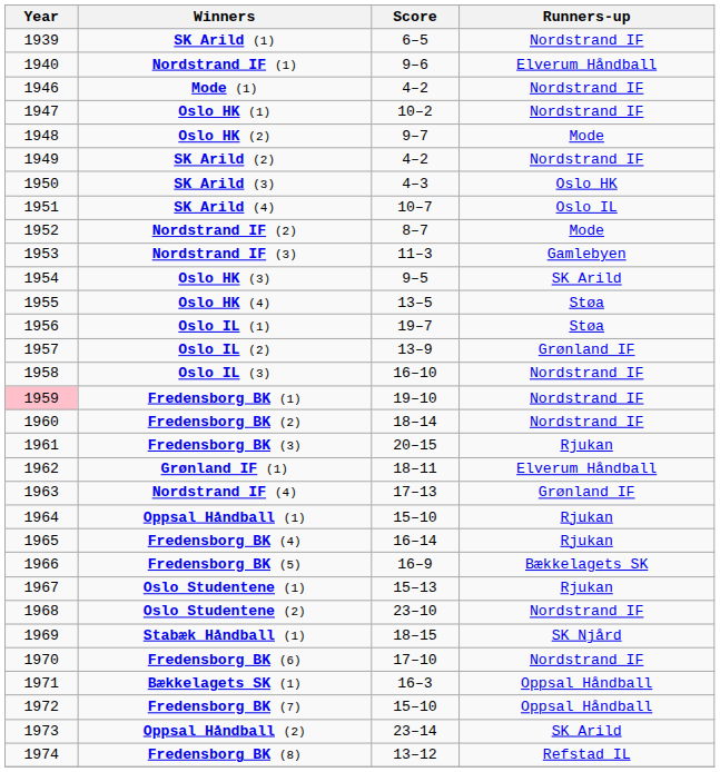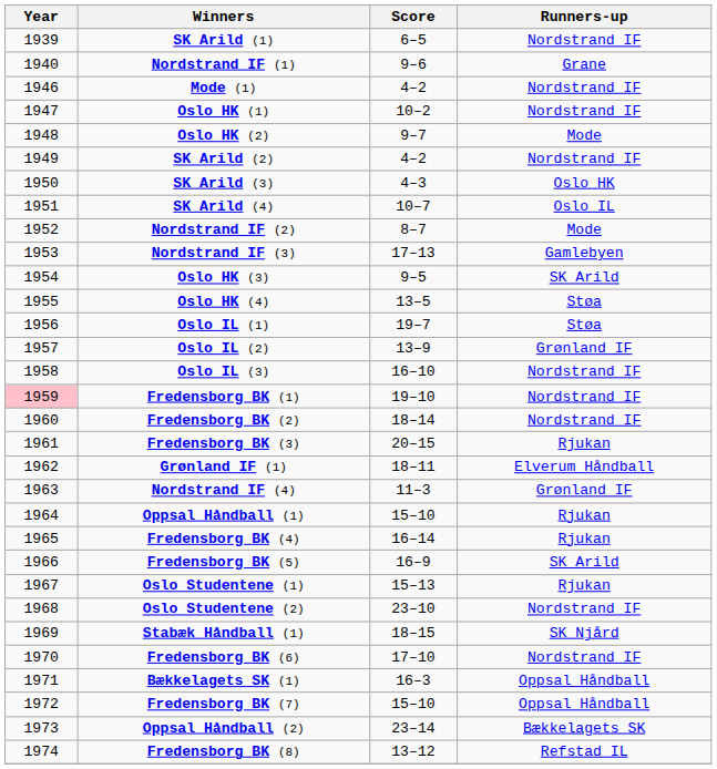Nordstrand IF (1) | Runners-up: Elverum Håndball -> Grane
Nordstrand IF (3) | Score: 11–3 -> 17–13
Nordstrand IF (4) | Score: 17–13 -> 11–3
Fredensborg BK (5) | Runners-up: Bækkelagets SK -> SK Arild
Oppsal Håndball (2) | Runners-up: SK Arild -> Bækkelagets SK
